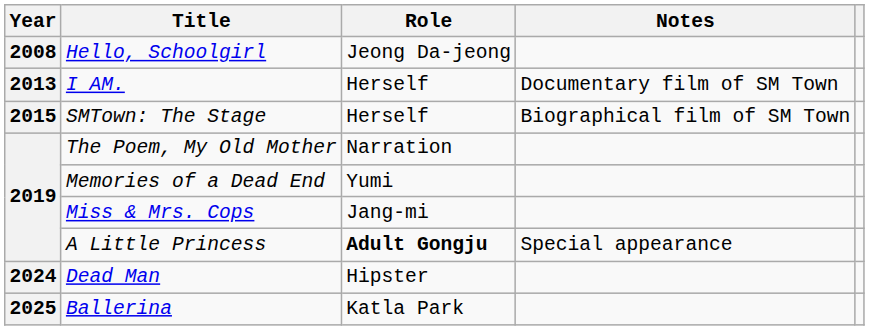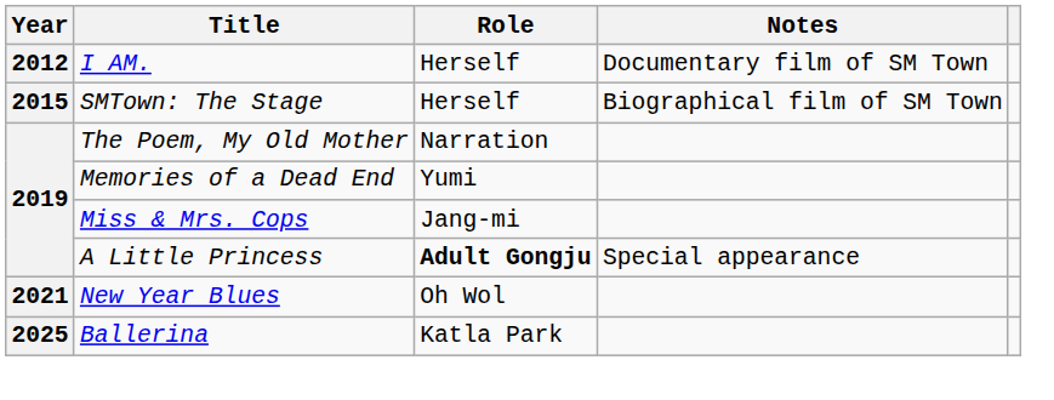- row: 2008 | Hello, Schoolgirl | Jeong Da-jeong
I AM. | Year: 2013 -> 2012
+ row: 2021 | New Year Blues | Oh Wol
- row: 2024 | Dead Man | Hipster
